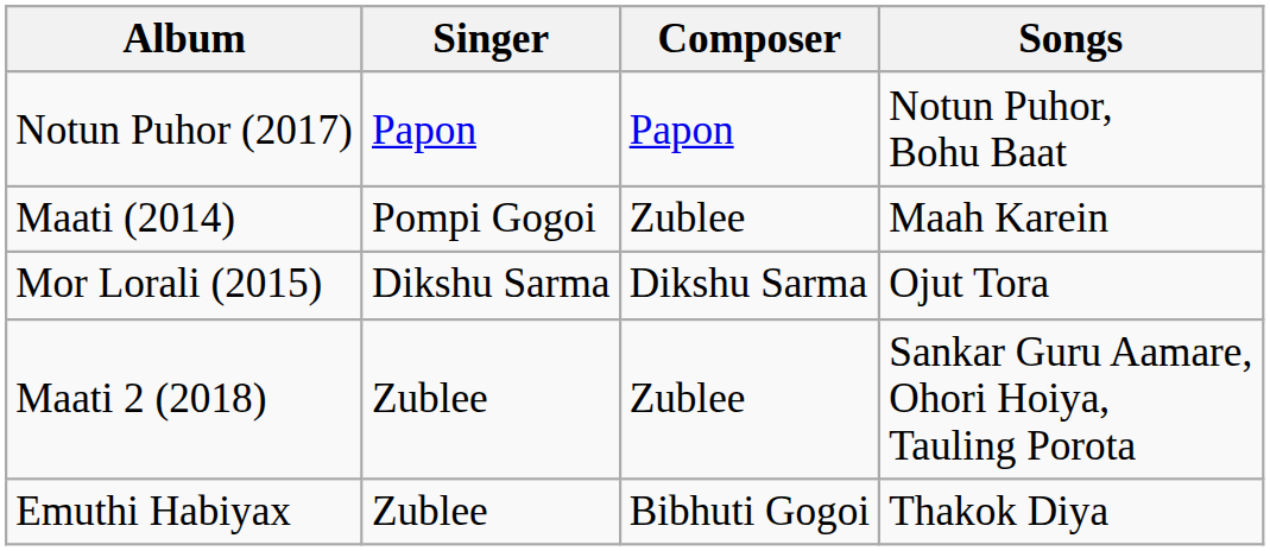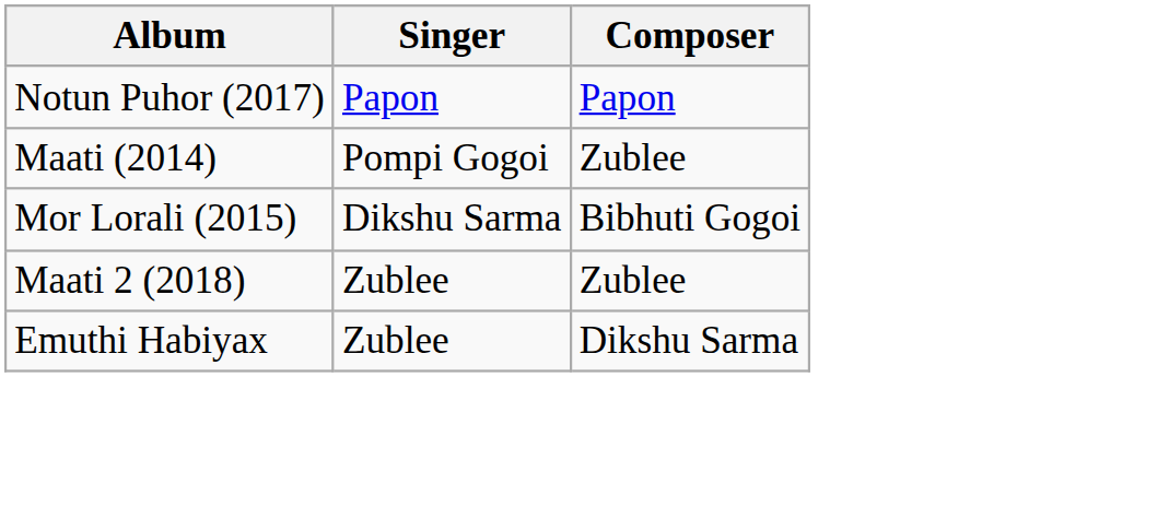- column: Songs | Notun Puhor, Bohu Baat | Maah Karein | Ojut Tora | Sankar Guru Aamare, Ohori Hoiya, Tauling Porota | Thakok Diya
Mor Lorali (2015) | Composer: Dikshu Sarma -> Bibhuti Gogoi
Emuthi Habiyax | Composer: Bibhuti Gogoi -> Dikshu Sarma
